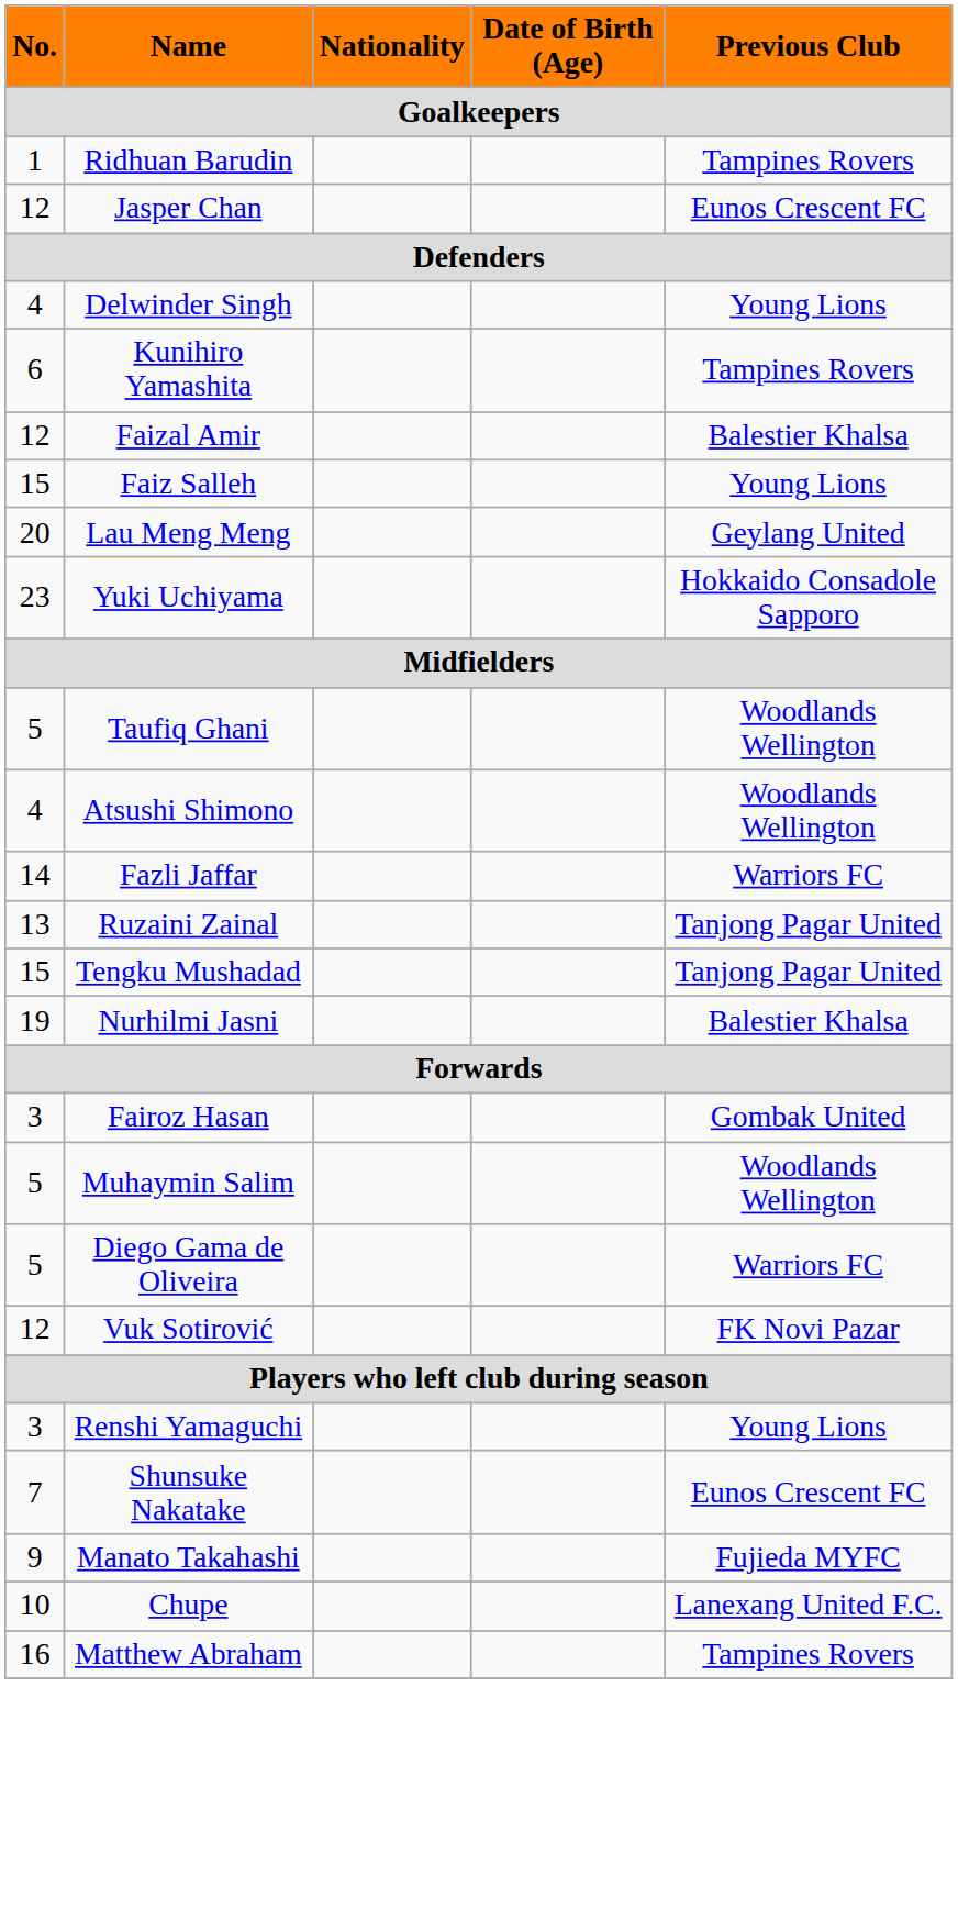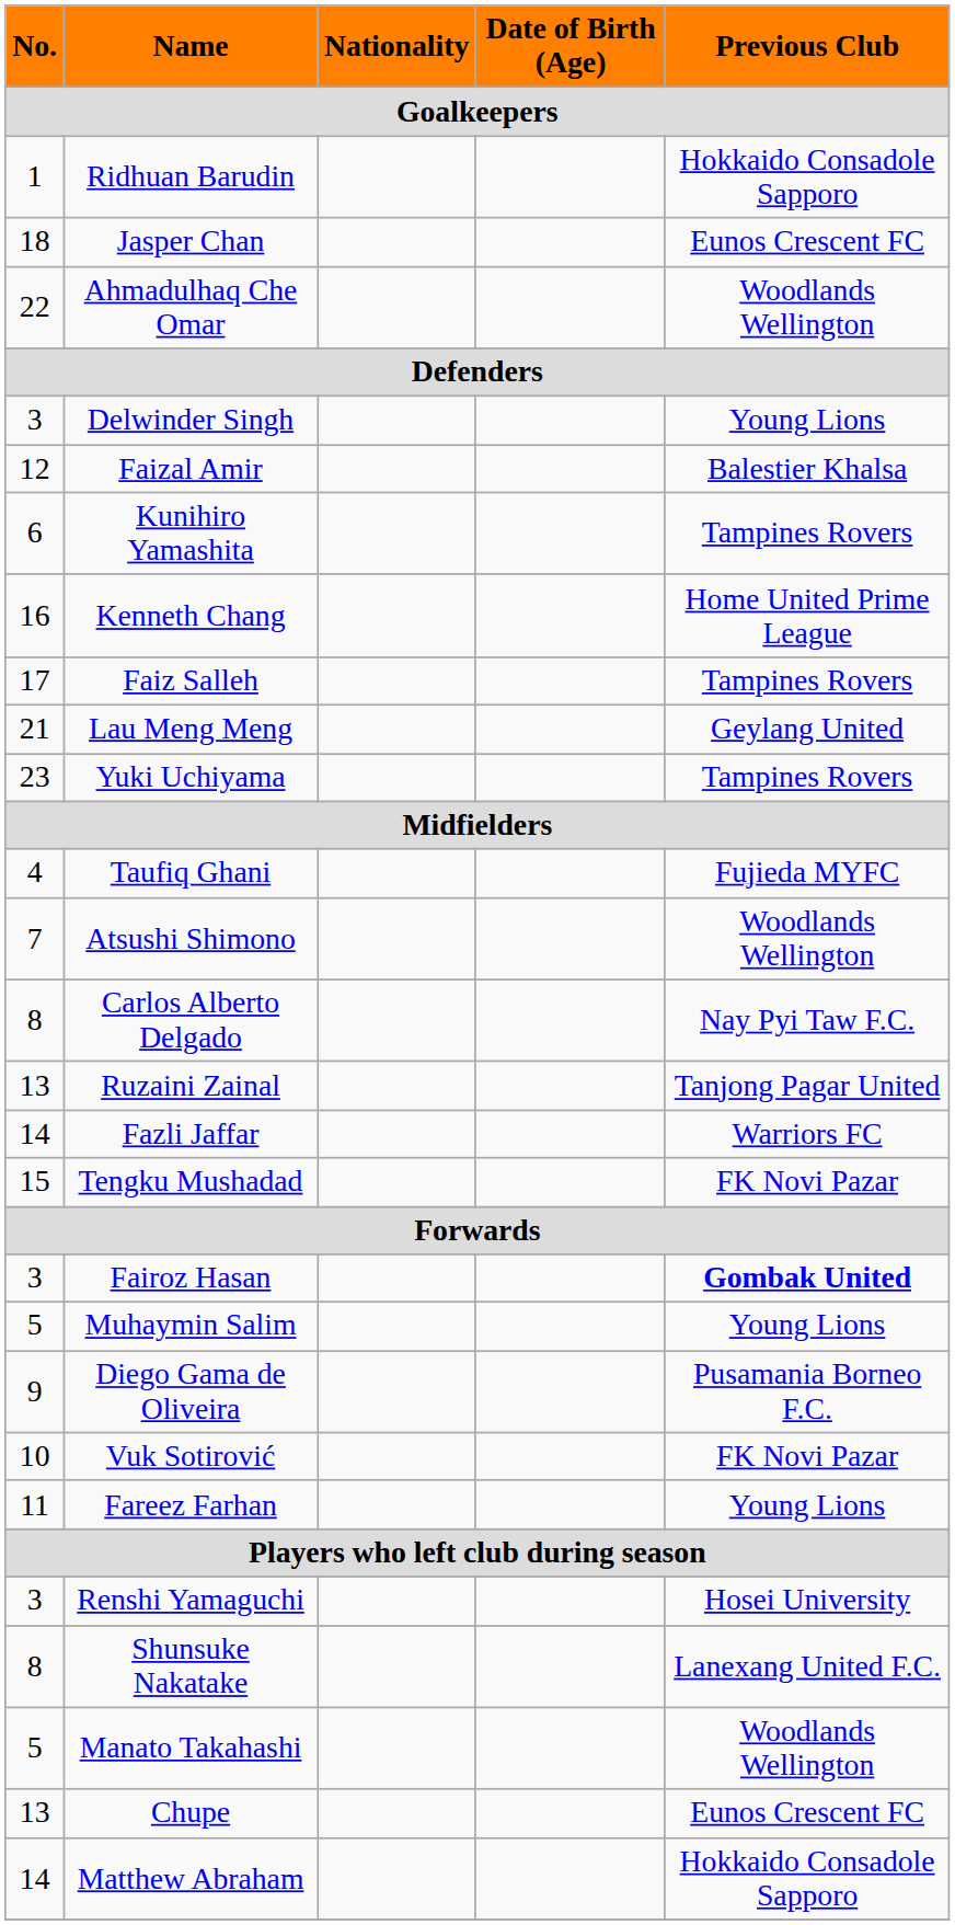Ridhuan Barudin | Previous Club: Tampines Rovers -> Hokkaido Consadole Sapporo
Jasper Chan | No.: 12 -> 18
+ row: 22 | Ahmadulhaq Che Omar | Woodlands Wellington
Delwinder Singh | No.: 4 -> 3
rows swapped: Kunihiro Yamashita <-> Faizal Amir
+ row: 16 | Kenneth Chang | Home United Prime League
Faiz Salleh | No.: 15 -> 17
Faiz Salleh | Previous Club: Young Lions -> Tampines Rovers
Lau Meng Meng | No.: 20 -> 21
Yuki Uchiyama | Previous Club: Hokkaido Consadole Sapporo -> Tampines Rovers
Taufiq Ghani | No.: 5 -> 4
Taufiq Ghani | Previous Club: Woodlands Wellington -> Fujieda MYFC
Atsushi Shimono | No.: 4 -> 7
+ row: 8 | Carlos Alberto Delgado | Nay Pyi Taw F.C.
rows swapped: Ruzaini Zainal <-> Fazli Jaffar
Tengku Mushadad | Previous Club: Tanjong Pagar United -> FK Novi Pazar
- row: 19 | Nurhilmi Jasni | Balestier Khalsa
Fairoz Hasan | Previous Club: normal -> bold
Muhaymin Salim | Previous Club: Woodlands Wellington -> Young Lions
Diego Gama de Oliveira | No.: 5 -> 9
Diego Gama de Oliveira | Previous Club: Warriors FC -> Pusamania Borneo F.C.
Vuk Sotirović | No.: 12 -> 10
+ row: 11 | Fareez Farhan | Young Lions
Renshi Yamaguchi | Previous Club: Young Lions -> Hosei University
Shunsuke Nakatake | No.: 7 -> 8
Shunsuke Nakatake | Previous Club: Eunos Crescent FC -> Lanexang United F.C.
Manato Takahashi | No.: 9 -> 5
Manato Takahashi | Previous Club: Fujieda MYFC -> Woodlands Wellington
Chupe | No.: 10 -> 13
Chupe | Previous Club: Lanexang United F.C. -> Eunos Crescent FC
Matthew Abraham | No.: 16 -> 14
Matthew Abraham | Previous Club: Tampines Rovers -> Hokkaido Consadole Sapporo
